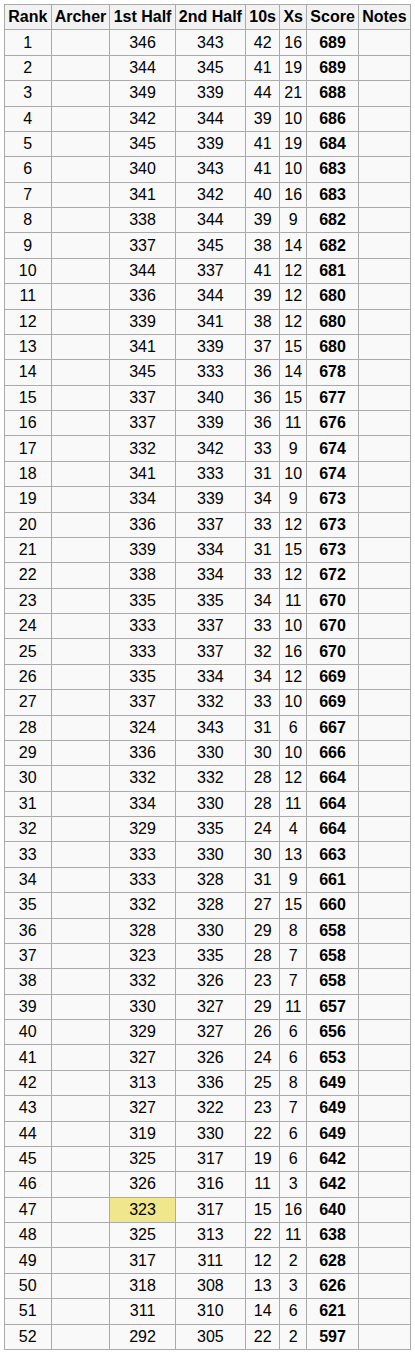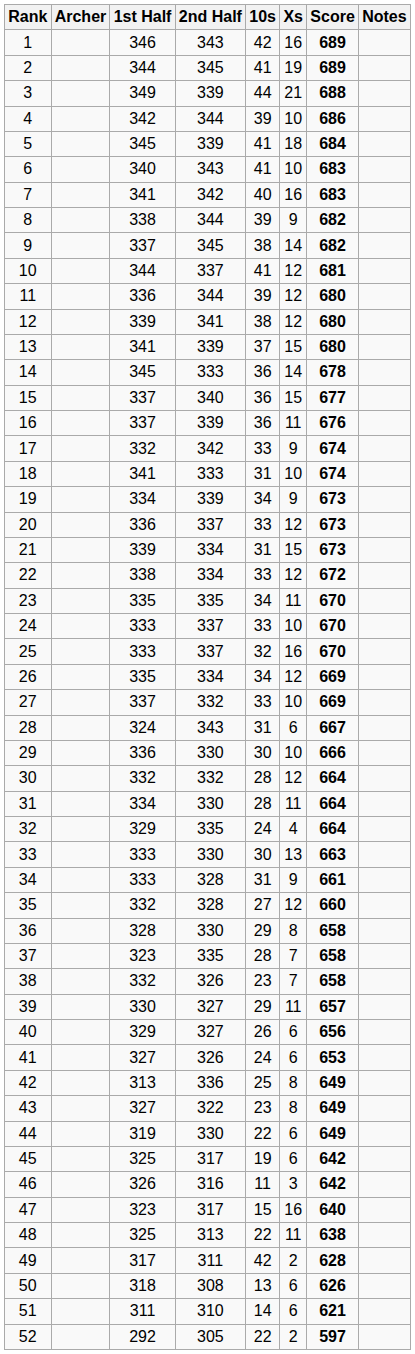5 | Xs: 19 -> 18
35 | Xs: 15 -> 12
43 | Xs: 7 -> 8
47 | 1st Half: khaki background -> no background
49 | 10s: 12 -> 42
50 | Xs: 3 -> 6
